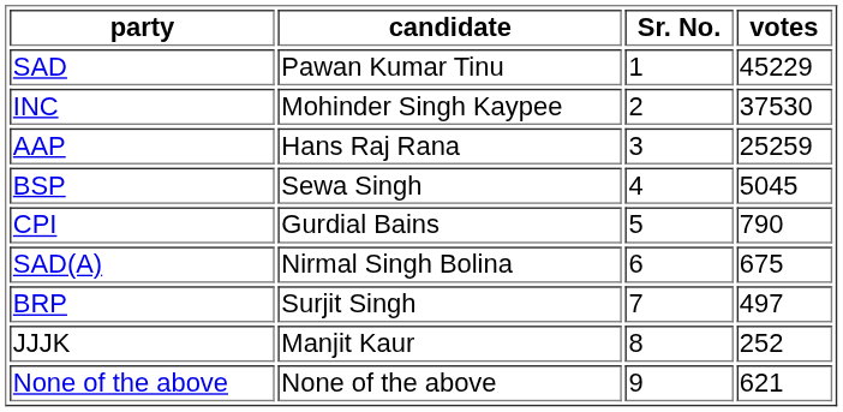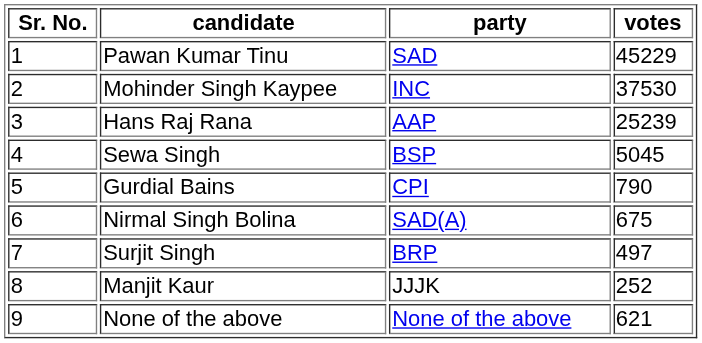columns swapped: Sr. No. <-> party
Hans Raj Rana | votes: 25259 -> 25239
